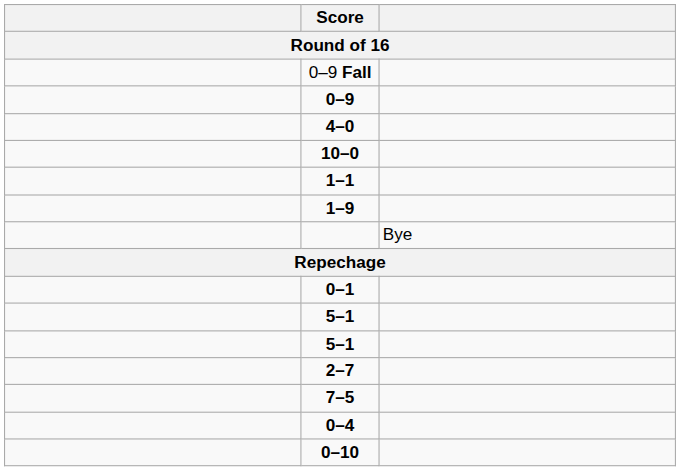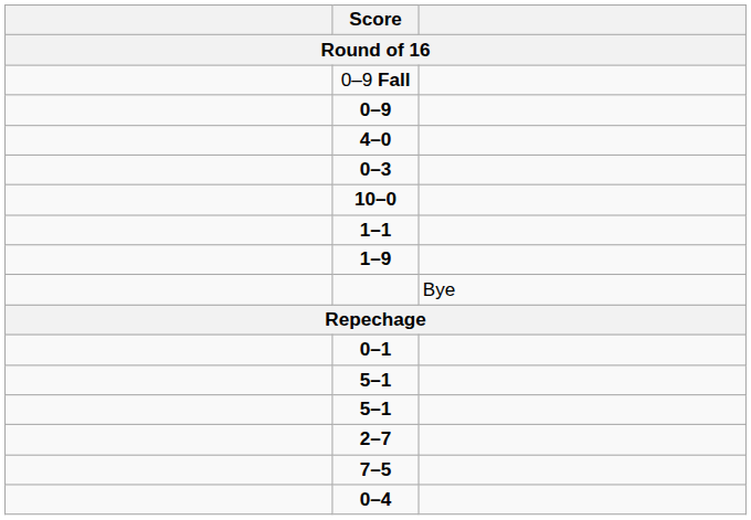+ row: 0–3
- row: 0–10
